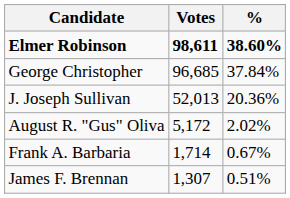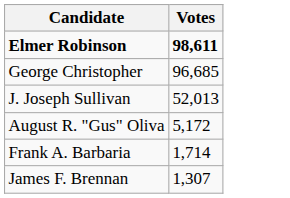- column: % | 38.60% | 37.84% | 20.36% | 2.02% | 0.67% | 0.51%
